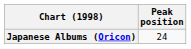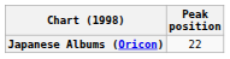Japanese Albums (Oricon) | Peak position: 24 -> 22
